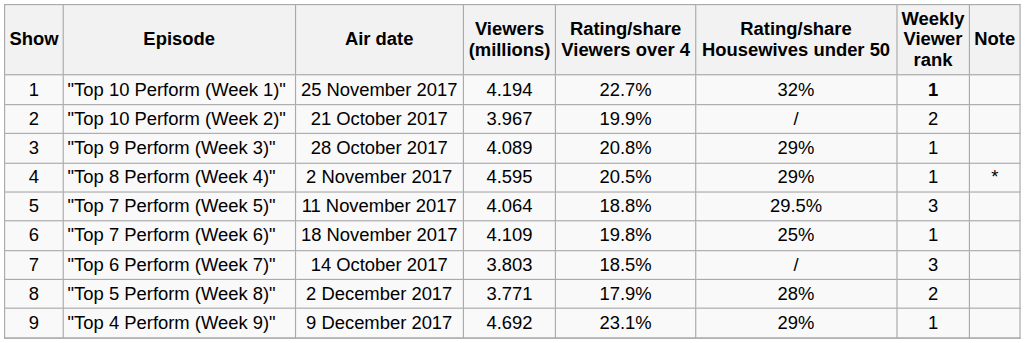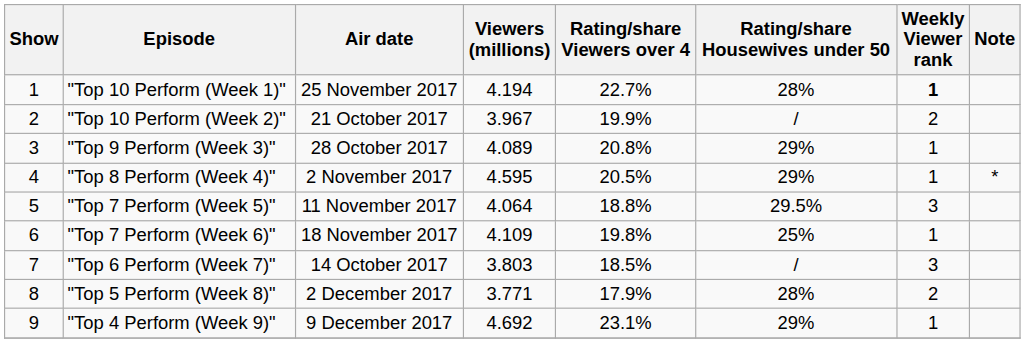"Top 10 Perform (Week 1)" | Rating/share Housewives under 50: 32% -> 28%
